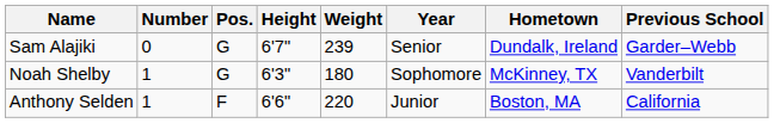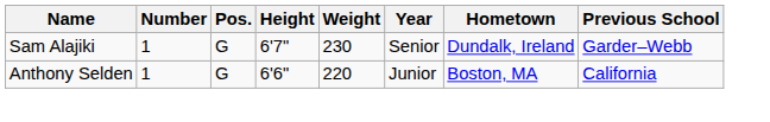Sam Alajiki | Number: 0 -> 1
Sam Alajiki | Weight: 239 -> 230
- row: Noah Shelby | 1 | G | 6'3" | 180 | Sophomore | McKinney, TX | Vanderbilt
Anthony Selden | Pos.: F -> G
